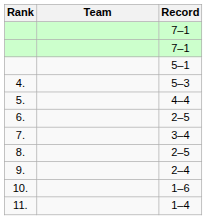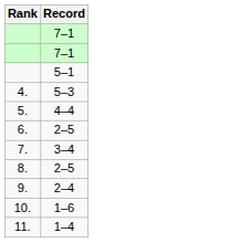- column: Team
